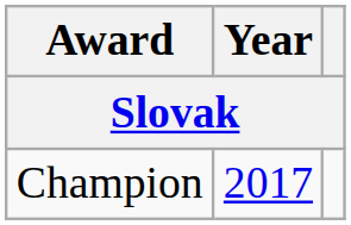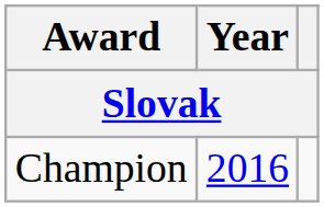Champion | Year: 2017 -> 2016
